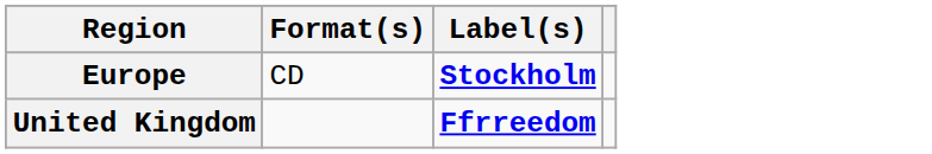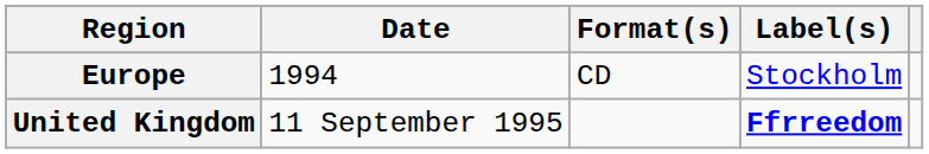+ column: Date | 1994 | 11 September 1995
Europe | Label(s): bold -> normal
